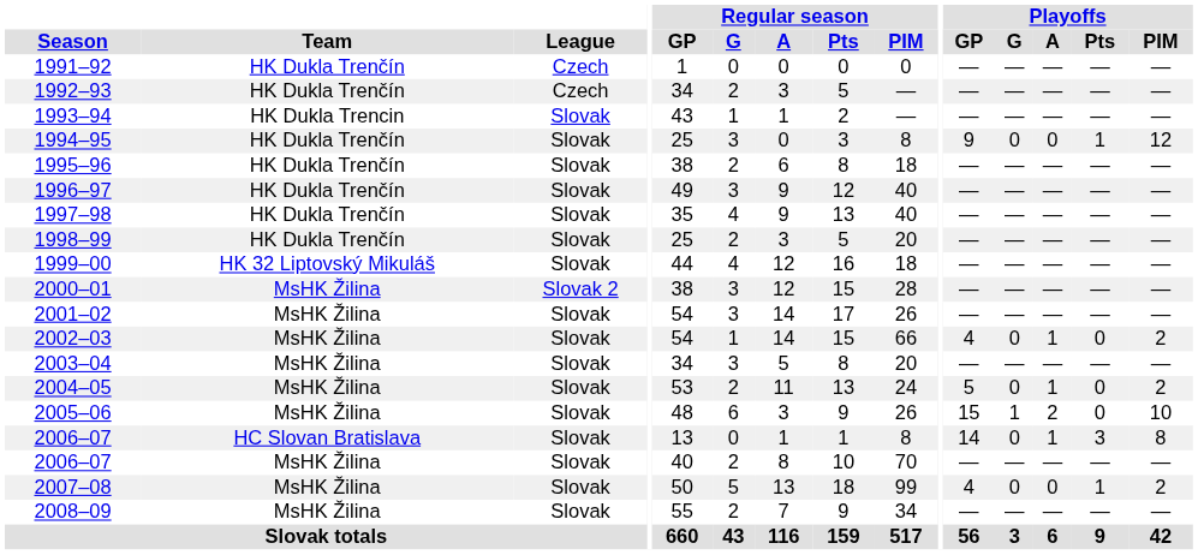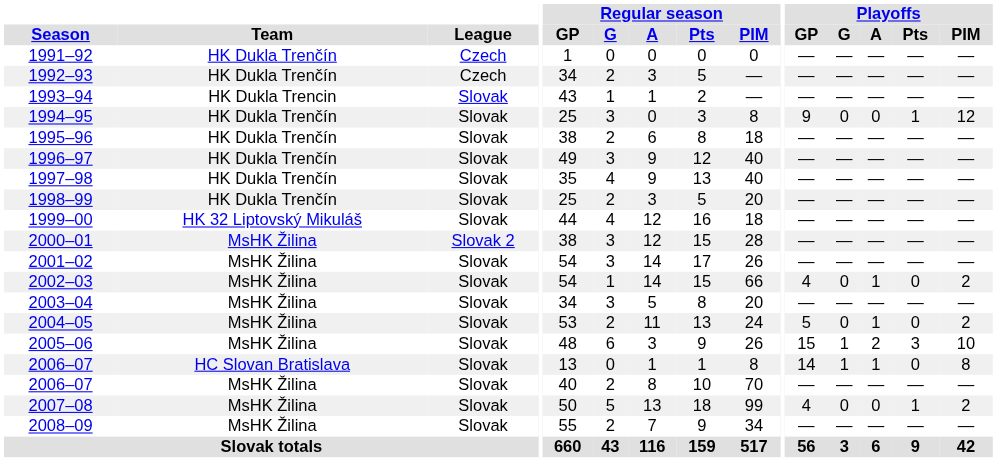2005–06 | Playoffs / Pts: 0 -> 3
2006–07 / HC Slovan Bratislava | Playoffs / G: 0 -> 1
2006–07 / HC Slovan Bratislava | Playoffs / Pts: 3 -> 0
